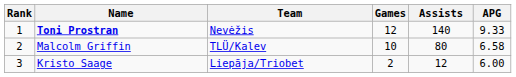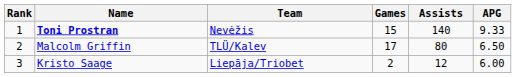Toni Prostran | Games: 12 -> 15
Malcolm Griffin | Games: 10 -> 17
Malcolm Griffin | APG: 6.58 -> 6.50
